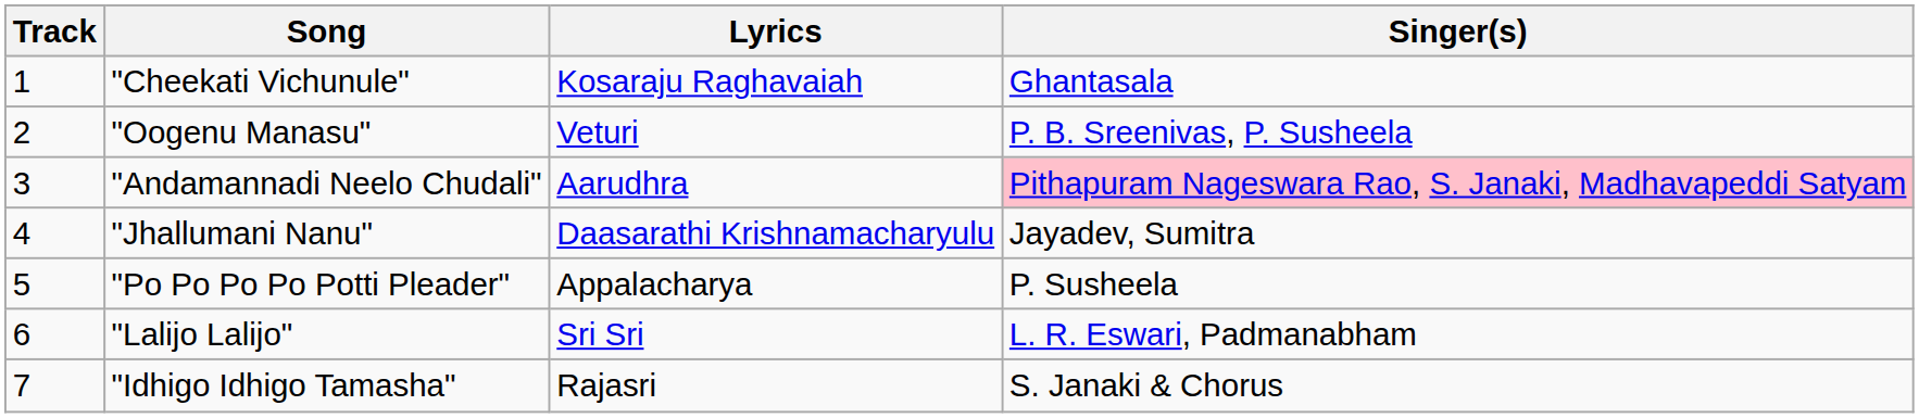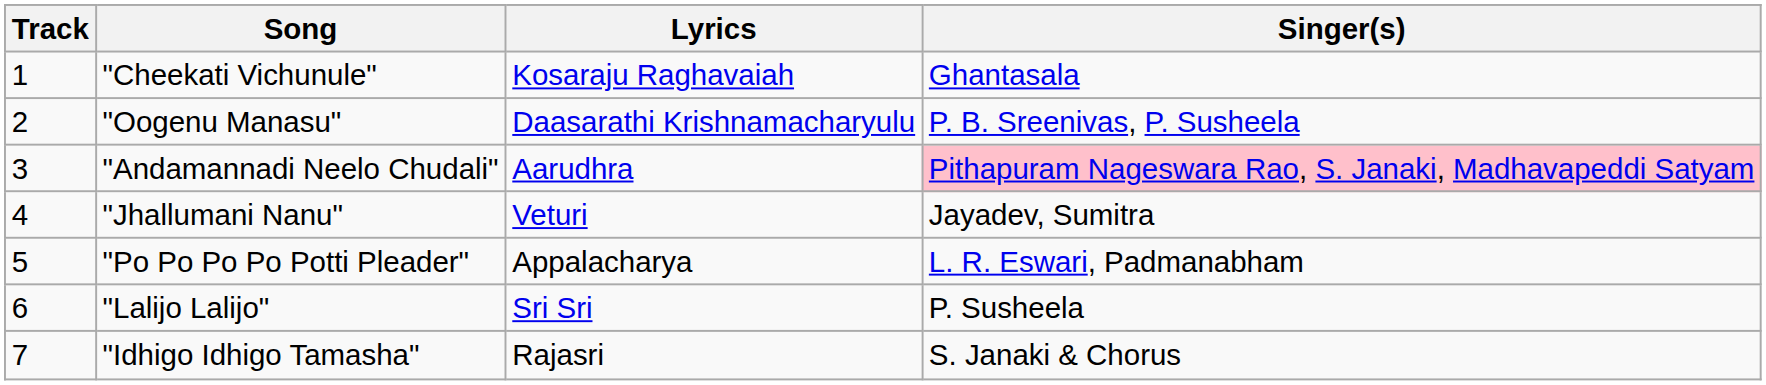"Oogenu Manasu" | Lyrics: Veturi -> Daasarathi Krishnamacharyulu
"Jhallumani Nanu" | Lyrics: Daasarathi Krishnamacharyulu -> Veturi
"Po Po Po Po Potti Pleader" | Singer(s): P. Susheela -> L. R. Eswari, Padmanabham
"Lalijo Lalijo" | Singer(s): L. R. Eswari, Padmanabham -> P. Susheela
